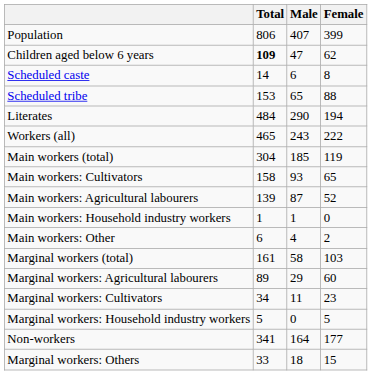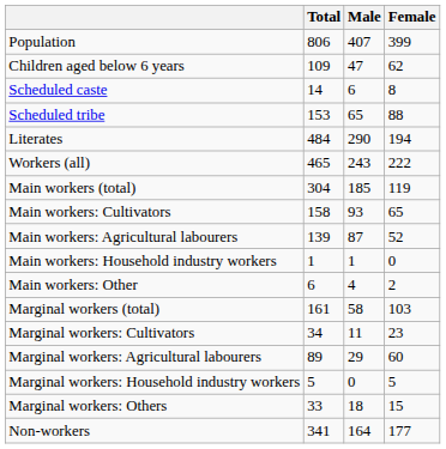Children aged below 6 years | Total: bold -> normal
rows swapped: Marginal workers: Cultivators <-> Marginal workers: Agricultural labourers
rows swapped: Marginal workers: Others <-> Non-workers
